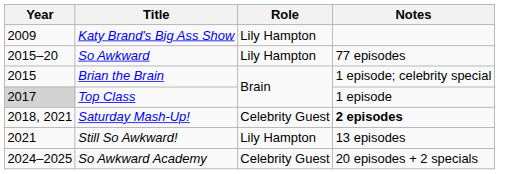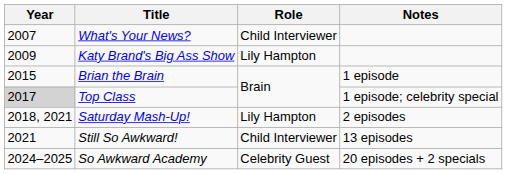+ row: 2007 | What's Your News? | Child Interviewer
- row: 2015–20 | So Awkward | Lily Hampton | 77 episodes
Brian the Brain | Notes: 1 episode; celebrity special -> 1 episode
Top Class | Notes: 1 episode -> 1 episode; celebrity special
Saturday Mash-Up! | Role: Celebrity Guest -> Lily Hampton
Saturday Mash-Up! | Notes: bold -> normal
Still So Awkward! | Role: Lily Hampton -> Child Interviewer
